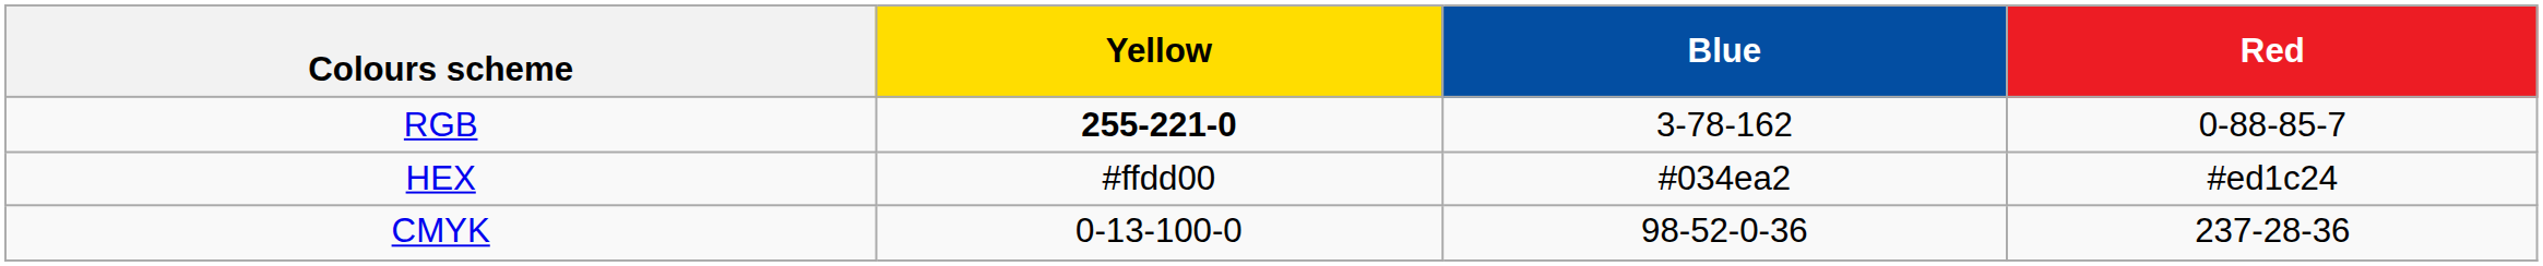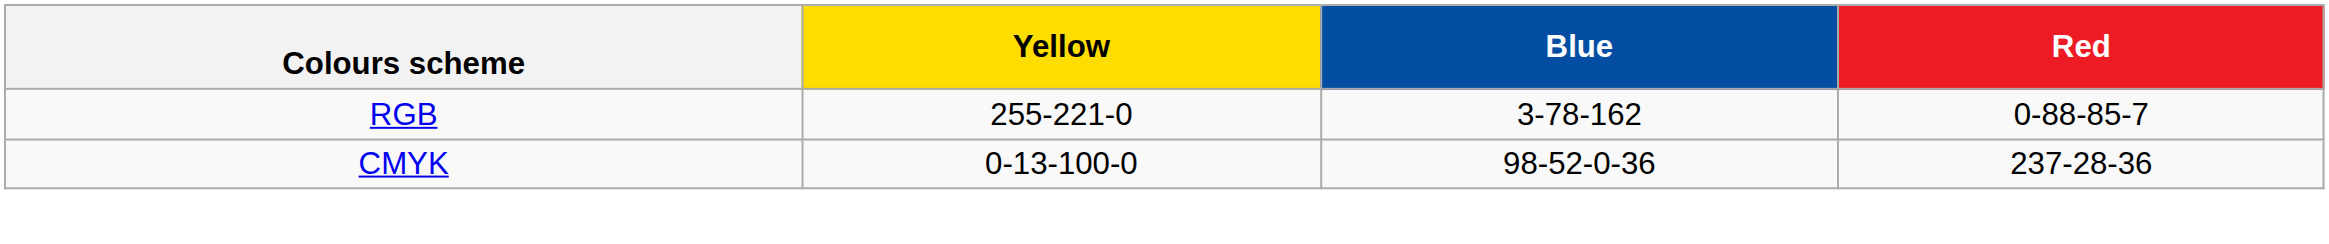RGB | Yellow: bold -> normal
- row: HEX | #ffdd00 | #034ea2 | #ed1c24
